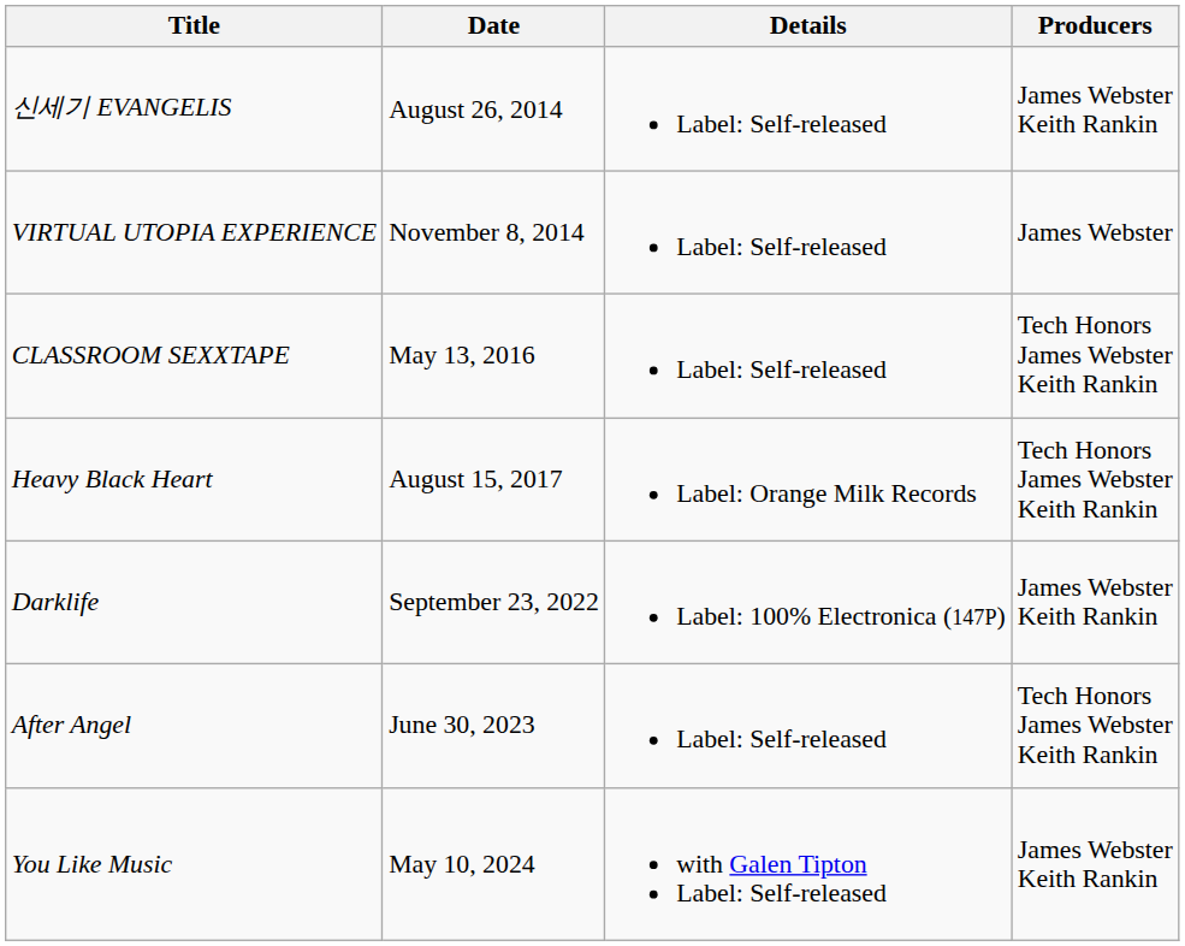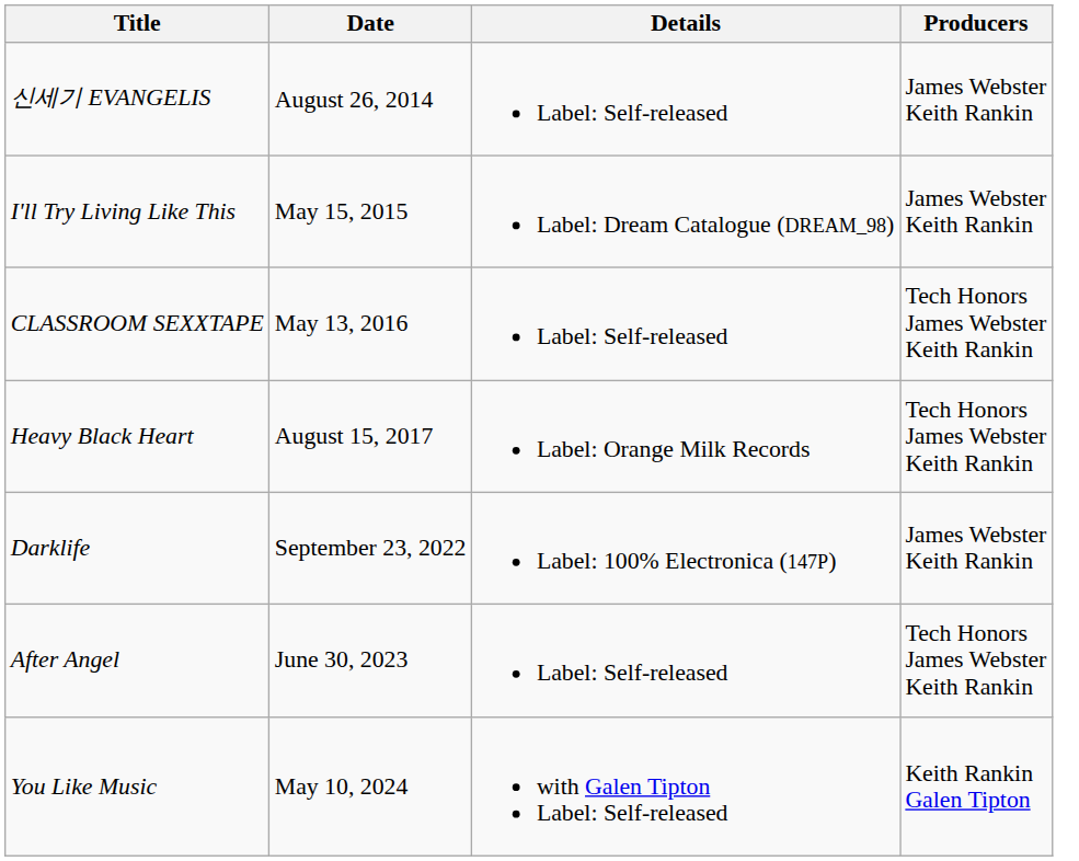- row: VIRTUAL UTOPIA EXPERIENCE | November 8, 2014 | Label: Self-released | James Webster
+ row: I'll Try Living Like This | May 15, 2015 | Label: Dream Catalogue (DREAM_98) | James Webster Keith Rankin
You Like Music | Producers: James Webster Keith Rankin -> Keith Rankin Galen Tipton
